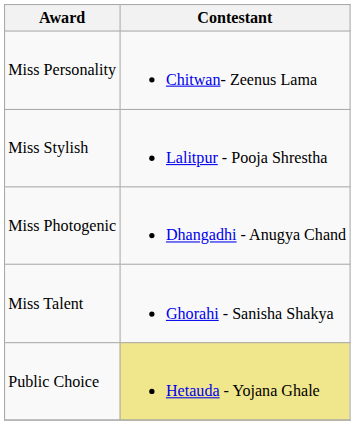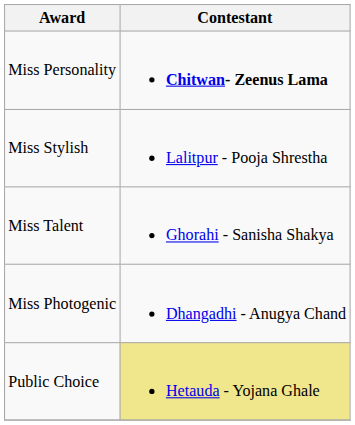Miss Personality | Contestant: normal -> bold
rows swapped: Miss Talent <-> Miss Photogenic
